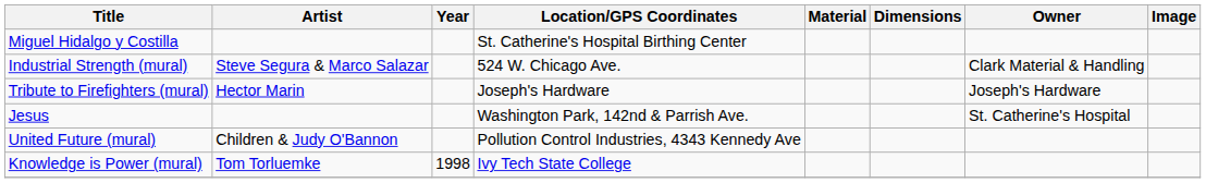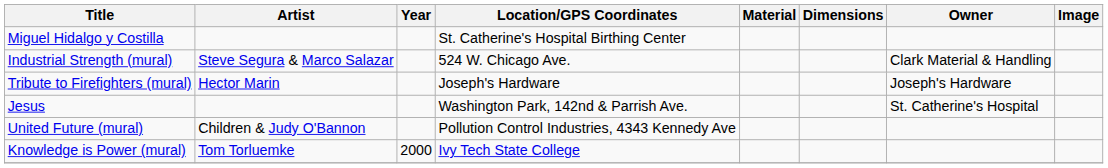Knowledge is Power (mural) | Year: 1998 -> 2000
